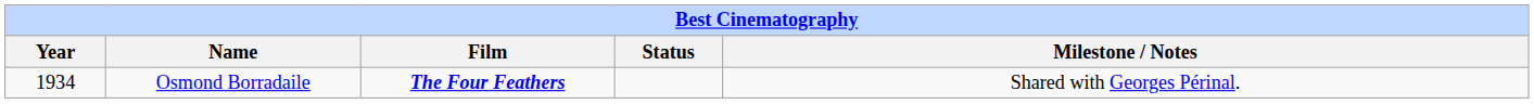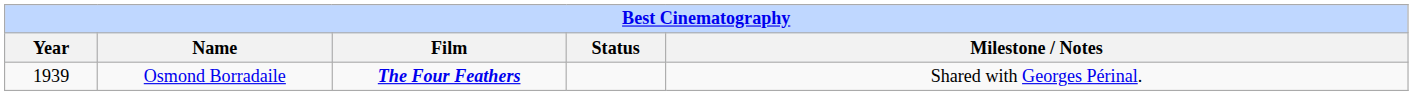Osmond Borradaile | Year: 1934 -> 1939
